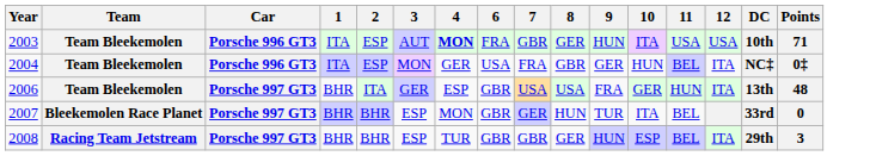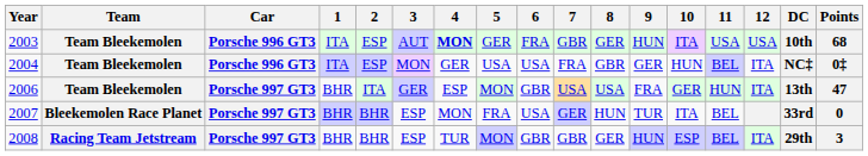+ column: 5 | GER | USA | MON | FRA | MON
2003 | Points: 71 -> 68
2006 | Points: 48 -> 47
2007 | 6: GBR -> USA
